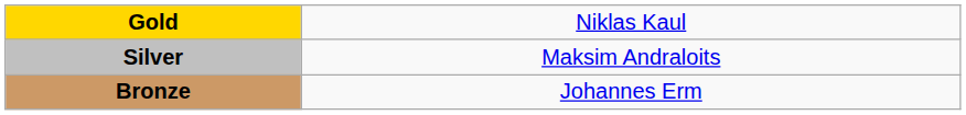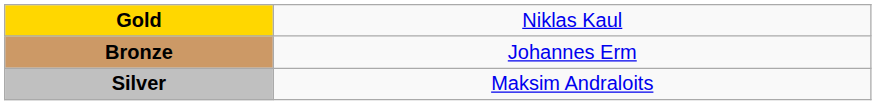rows swapped: Silver <-> Bronze
